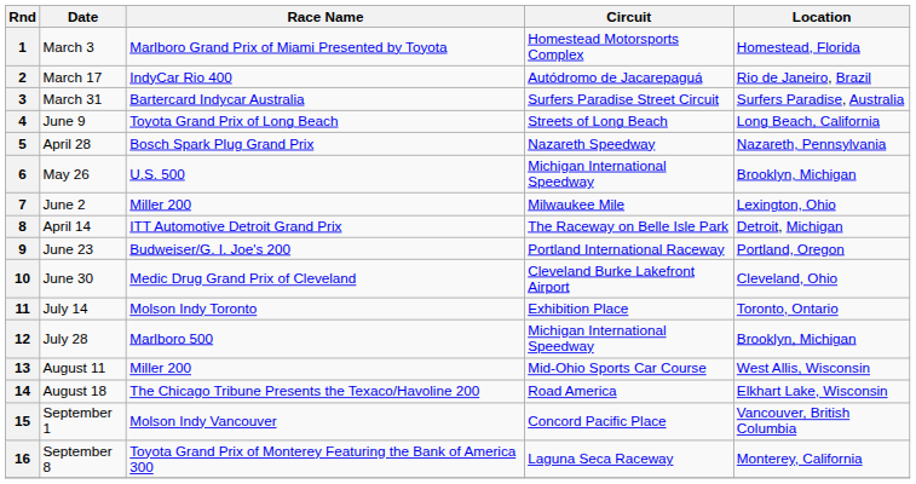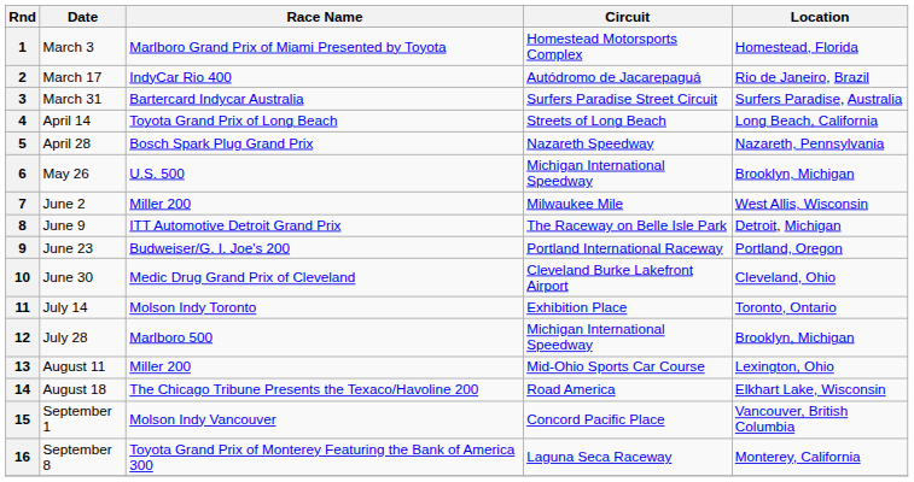4 | Date: June 9 -> April 14
7 | Location: Lexington, Ohio -> West Allis, Wisconsin
8 | Date: April 14 -> June 9
13 | Location: West Allis, Wisconsin -> Lexington, Ohio
